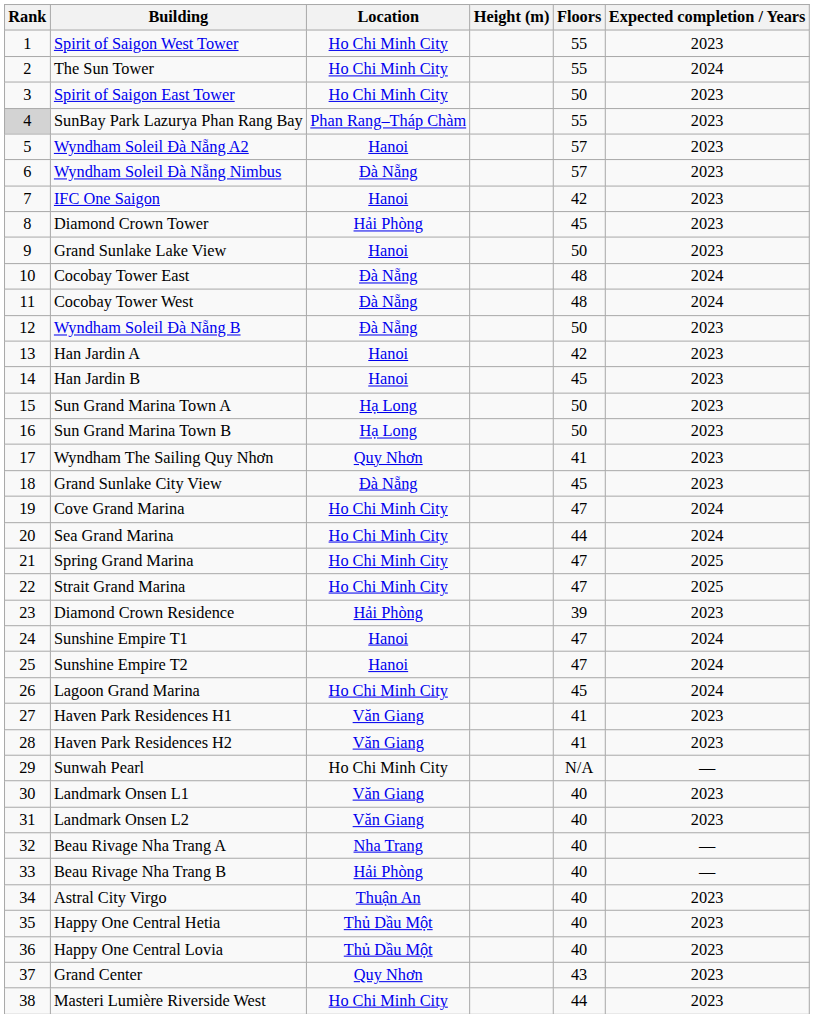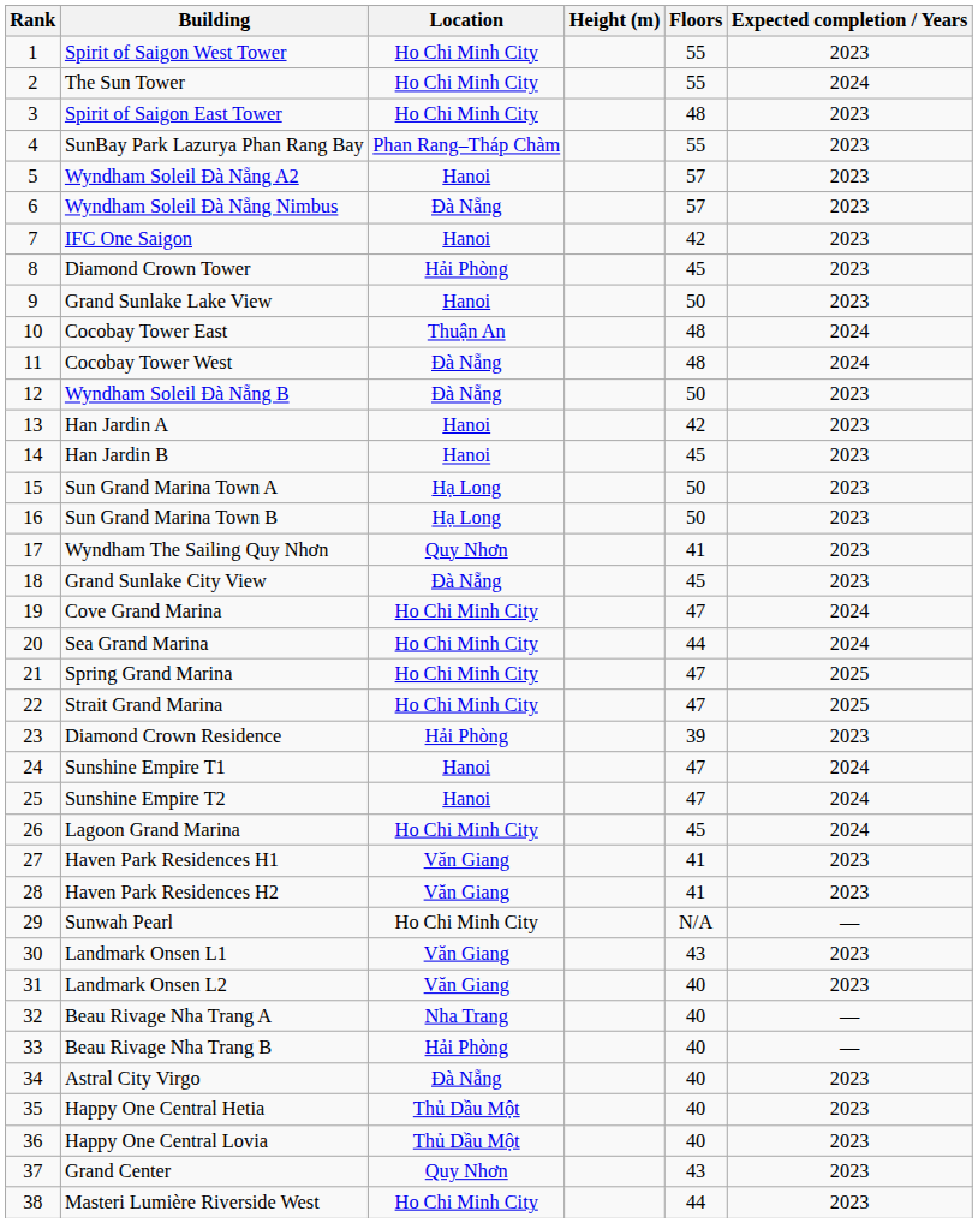Spirit of Saigon East Tower | Floors: 50 -> 48
SunBay Park Lazurya Phan Rang Bay | Rank: lightgrey background -> no background
Cocobay Tower East | Location: Đà Nẵng -> Thuận An
Landmark Onsen L1 | Floors: 40 -> 43
Astral City Virgo | Location: Thuận An -> Đà Nẵng
